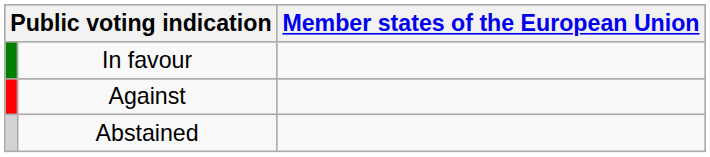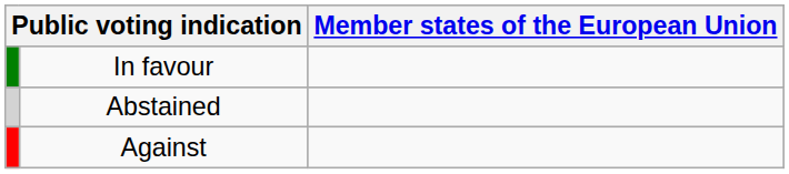rows swapped: Against <-> Abstained
